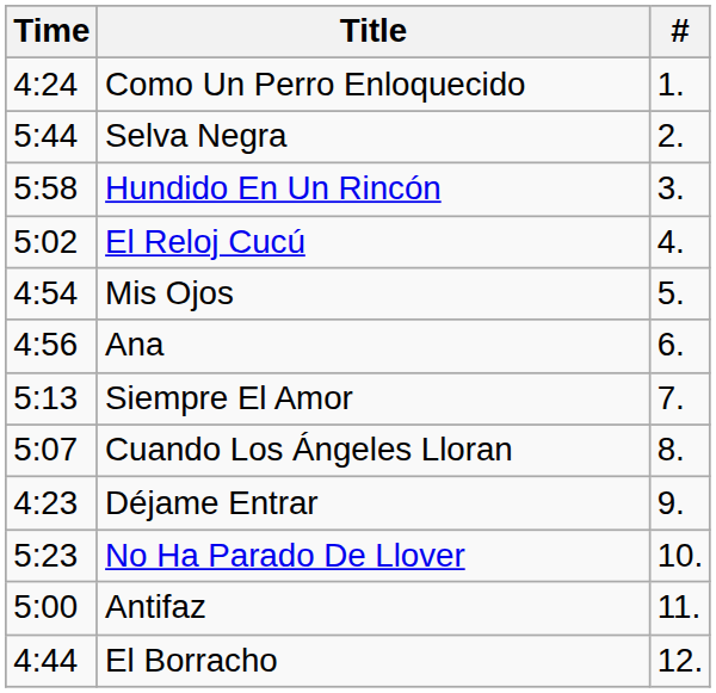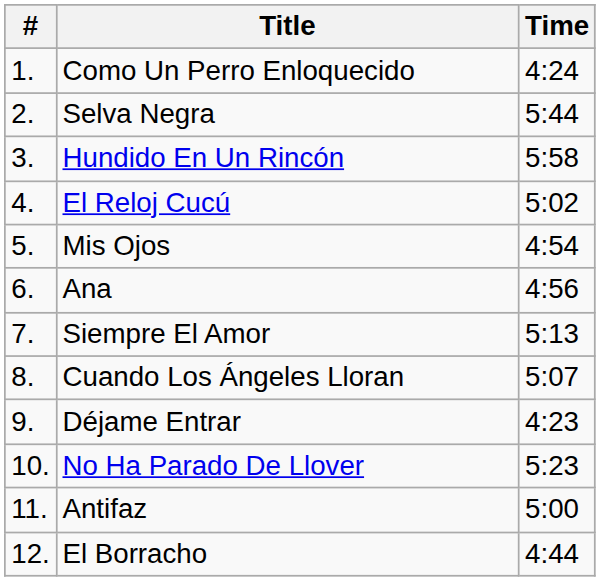columns swapped: # <-> Time
